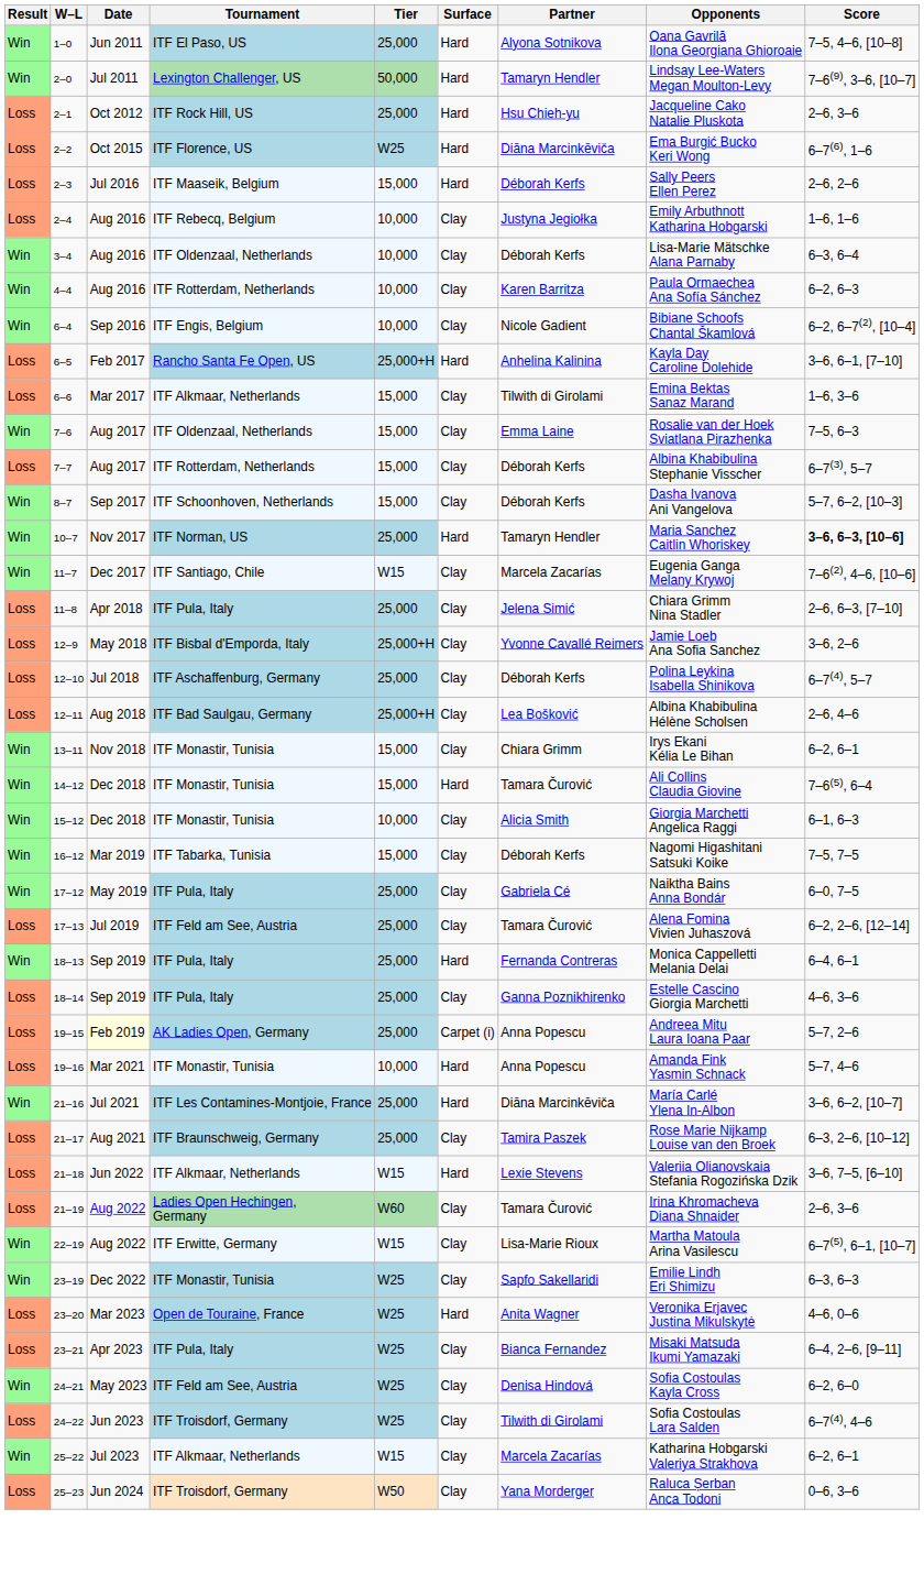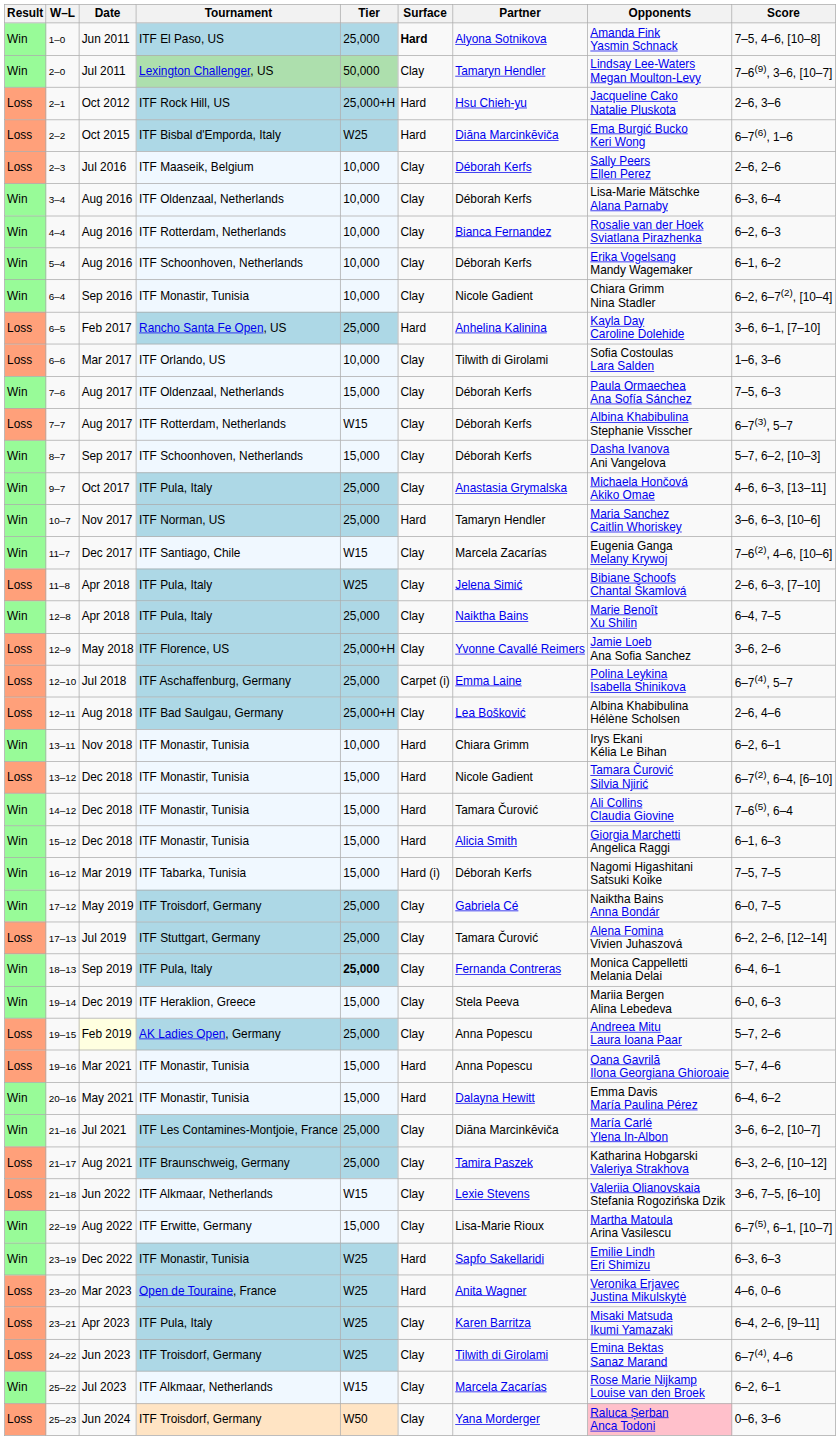1–0 | Surface: normal -> bold
1–0 | Opponents: Oana Gavrilă Ilona Georgiana Ghioroaie -> Amanda Fink Yasmin Schnack
2–0 | Surface: Hard -> Clay
2–1 | Tier: 25,000 -> 25,000+H
2–2 | Tournament: ITF Florence, US -> ITF Bisbal d'Emporda, Italy
2–3 | Tier: 15,000 -> 10,000
2–3 | Surface: Hard -> Clay
- row: Loss | 2–4 | Aug 2016 | ITF Rebecq, Belgium | 10,000 | Clay | Justyna Jegiołka | Emily Arbuthnott Katharina Hobgarski | 1–6, 1–6
4–4 | Partner: Karen Barritza -> Bianca Fernandez
4–4 | Opponents: Paula Ormaechea Ana Sofía Sánchez -> Rosalie van der Hoek Sviatlana Pirazhenka
+ row: Win | 5–4 | Aug 2016 | ITF Schoonhoven, Netherlands | 10,000 | Clay | Déborah Kerfs | Erika Vogelsang Mandy Wagemaker | 6–1, 6–2
6–4 | Tournament: ITF Engis, Belgium -> ITF Monastir, Tunisia
6–4 | Opponents: Bibiane Schoofs Chantal Škamlová -> Chiara Grimm Nina Stadler
6–5 | Tier: 25,000+H -> 25,000
6–6 | Tournament: ITF Alkmaar, Netherlands -> ITF Orlando, US
6–6 | Tier: 15,000 -> 10,000
6–6 | Opponents: Emina Bektas Sanaz Marand -> Sofia Costoulas Lara Salden
7–6 | Partner: Emma Laine -> Déborah Kerfs
7–6 | Opponents: Rosalie van der Hoek Sviatlana Pirazhenka -> Paula Ormaechea Ana Sofía Sánchez
7–7 | Tier: 15,000 -> W15
+ row: Win | 9–7 | Oct 2017 | ITF Pula, Italy | 25,000 | Clay | Anastasia Grymalska | Michaela Hončová Akiko Omae | 4–6, 6–3, [13–11]
10–7 | Score: bold -> normal
11–8 | Tier: 25,000 -> W25
11–8 | Opponents: Chiara Grimm Nina Stadler -> Bibiane Schoofs Chantal Škamlová
+ row: Win | 12–8 | Apr 2018 | ITF Pula, Italy | 25,000 | Clay | Naiktha Bains | Marie Benoît Xu Shilin | 6–4, 7–5
12–9 | Tournament: ITF Bisbal d'Emporda, Italy -> ITF Florence, US
12–10 | Surface: Clay -> Carpet (i)
12–10 | Partner: Déborah Kerfs -> Emma Laine
13–11 | Tier: 15,000 -> 10,000
13–11 | Surface: Clay -> Hard
+ row: Loss | 13–12 | Dec 2018 | ITF Monastir, Tunisia | 15,000 | Hard | Nicole Gadient | Tamara Čurović Silvia Njirić | 6–7(2), 6–4, [6–10]
15–12 | Tier: 10,000 -> 15,000
15–12 | Surface: Clay -> Hard
16–12 | Surface: Clay -> Hard (i)
17–12 | Tournament: ITF Pula, Italy -> ITF Troisdorf, Germany
17–13 | Tournament: ITF Feld am See, Austria -> ITF Stuttgart, Germany
18–13 | Tier: normal -> bold
18–13 | Surface: Hard -> Clay
- row: Loss | 18–14 | Sep 2019 | ITF Pula, Italy | 25,000 | Clay | Ganna Poznikhirenko | Estelle Cascino Giorgia Marchetti | 4–6, 3–6
+ row: Win | 19–14 | Dec 2019 | ITF Heraklion, Greece | 15,000 | Clay | Stela Peeva | Mariia Bergen Alina Lebedeva | 6–0, 6–3
19–15 | Surface: Carpet (i) -> Clay
19–16 | Tier: 10,000 -> 15,000
19–16 | Opponents: Amanda Fink Yasmin Schnack -> Oana Gavrilă Ilona Georgiana Ghioroaie
+ row: Win | 20–16 | May 2021 | ITF Monastir, Tunisia | 15,000 | Hard | Dalayna Hewitt | Emma Davis María Paulina Pérez | 6–4, 6–2
21–16 | Surface: Hard -> Clay
21–17 | Opponents: Rose Marie Nijkamp Louise van den Broek -> Katharina Hobgarski Valeriya Strakhova
21–18 | Surface: Hard -> Clay
- row: Loss | 21–19 | Aug 2022 | Ladies Open Hechingen, Germany | W60 | Clay | Tamara Čurović | Irina Khromacheva Diana Shnaider | 2–6, 3–6
22–19 | Tier: W15 -> 15,000
23–19 | Surface: Clay -> Hard
23–21 | Partner: Bianca Fernandez -> Karen Barritza
- row: Win | 24–21 | May 2023 | ITF Feld am See, Austria | W25 | Clay | Denisa Hindová | Sofia Costoulas Kayla Cross | 6–2, 6–0
24–22 | Opponents: Sofia Costoulas Lara Salden -> Emina Bektas Sanaz Marand
25–22 | Opponents: Katharina Hobgarski Valeriya Strakhova -> Rose Marie Nijkamp Louise van den Broek
25–23 | Opponents: no background -> pink background
